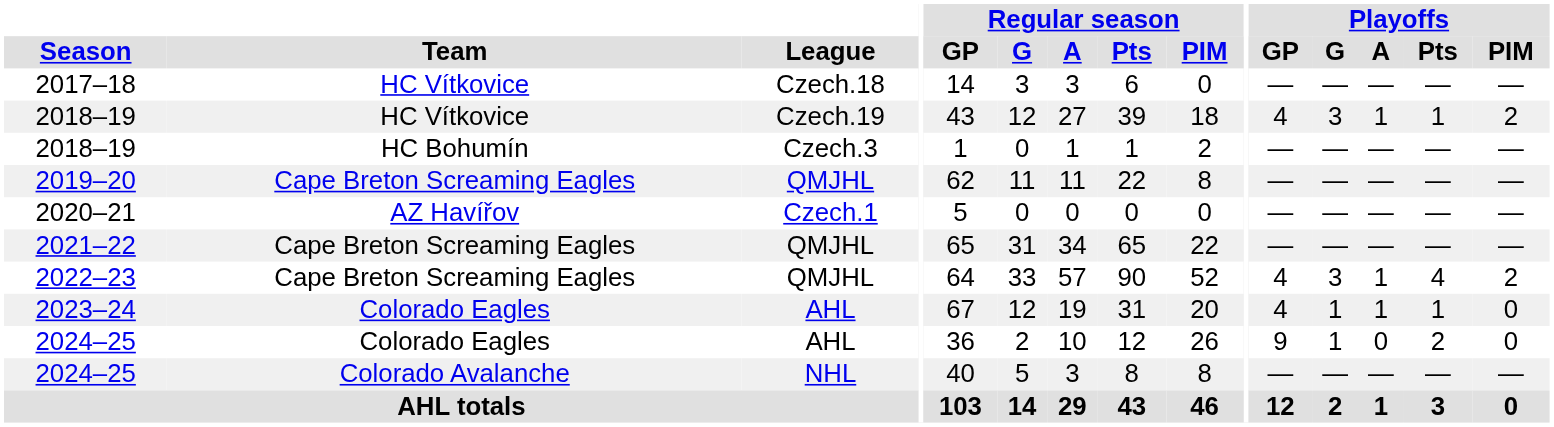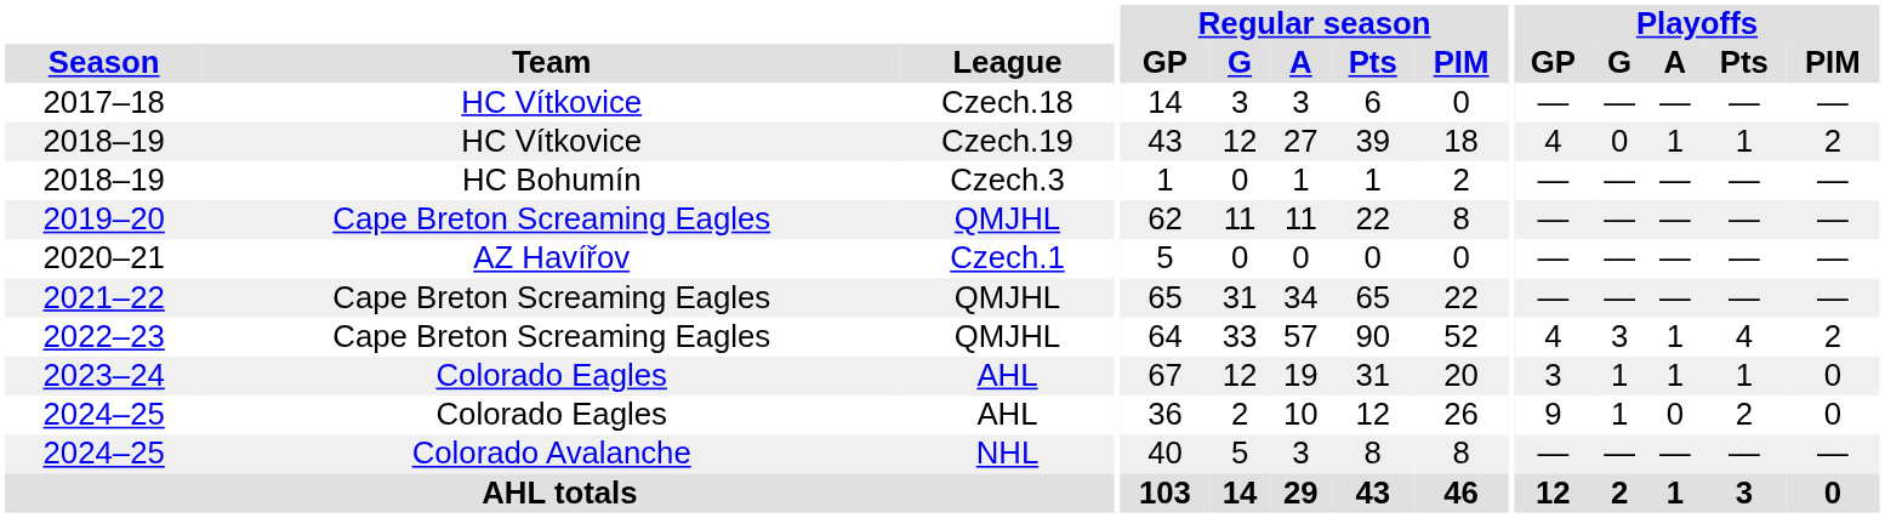2018–19 / Czech.19 | Playoffs / G: 3 -> 0
2023–24 | Playoffs / GP: 4 -> 3
